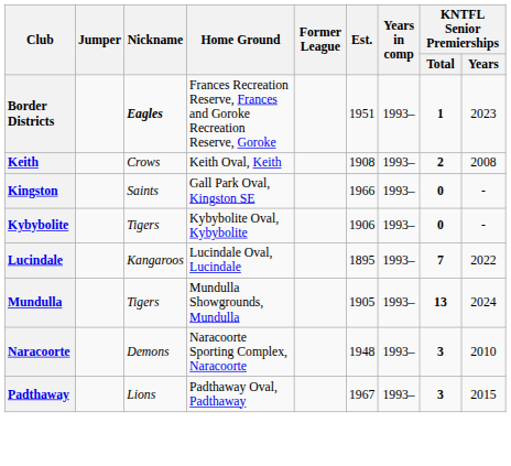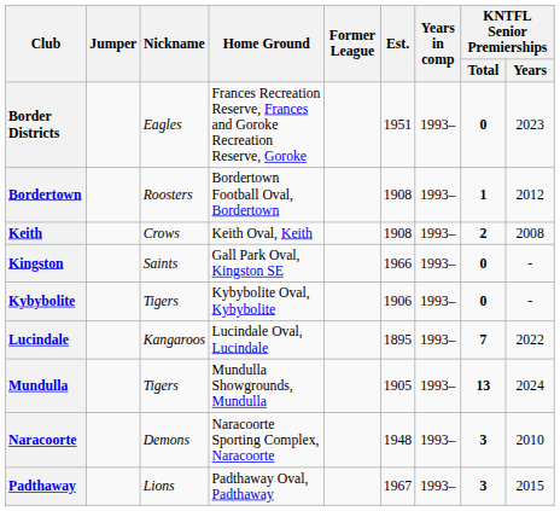Border Districts | Nickname: bold -> normal
Border Districts | KNTFL Senior Premierships / Total: 1 -> 0
+ row: Bordertown | Roosters | Bordertown Football Oval, Bordertown | 1908 | 1993– | 1 | 2012
